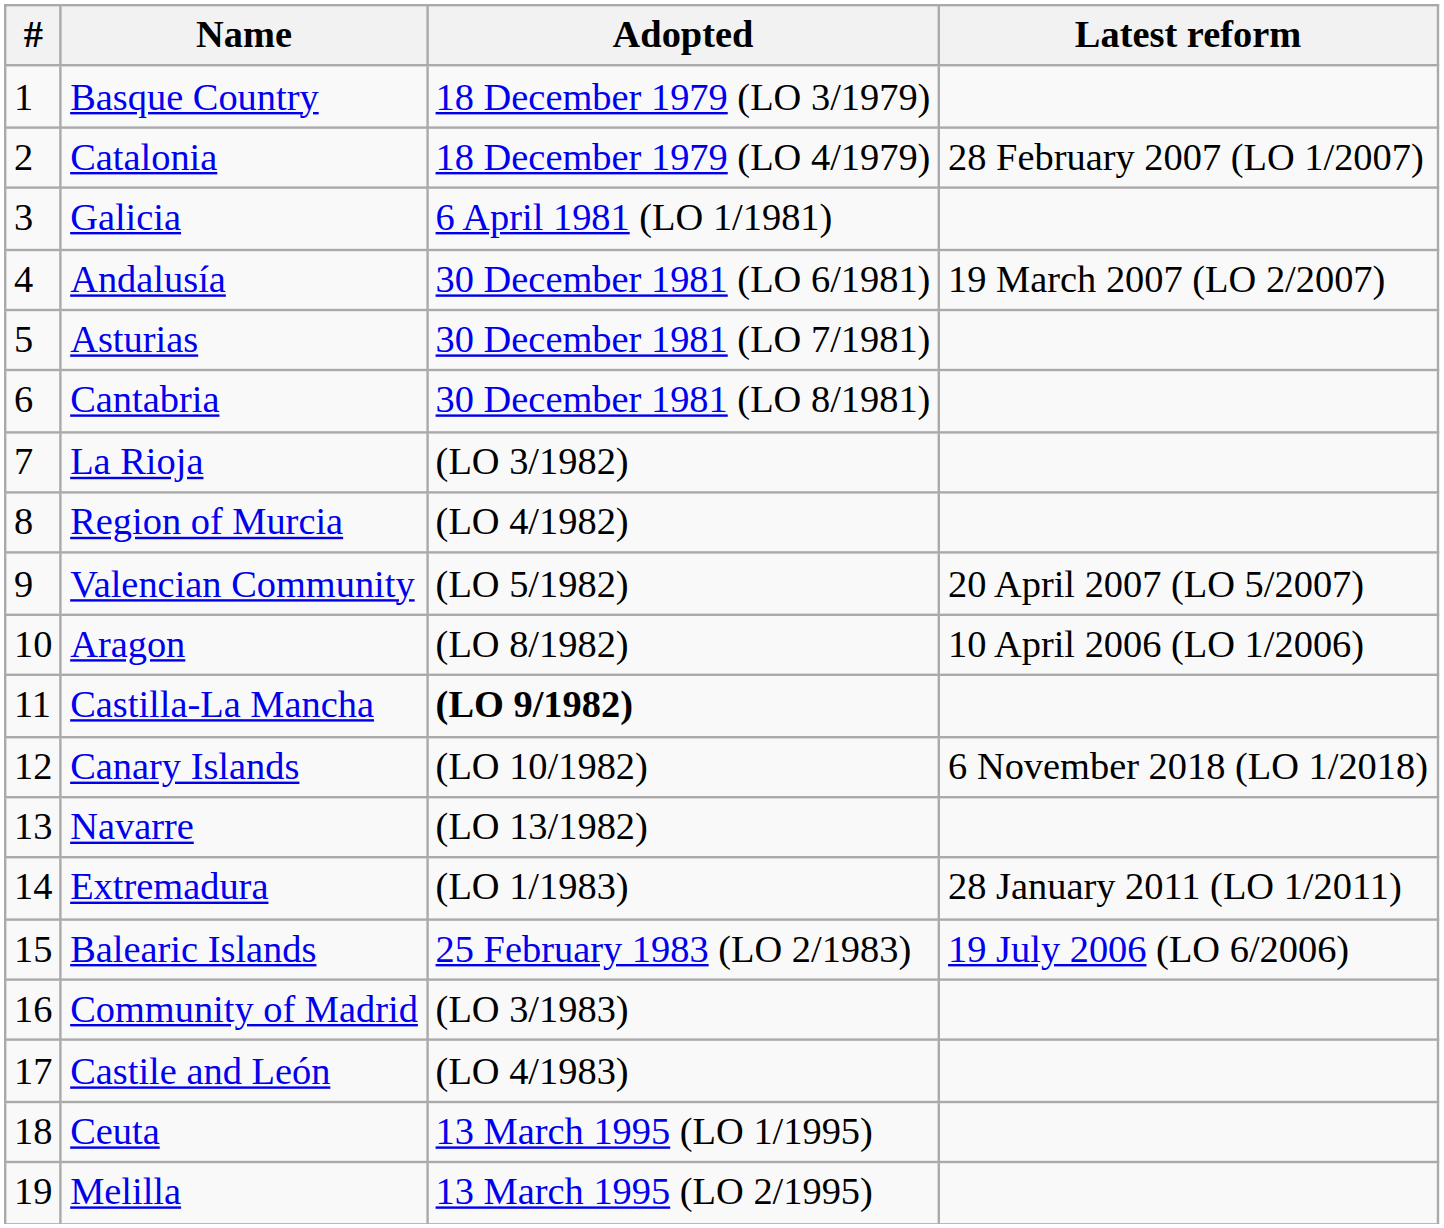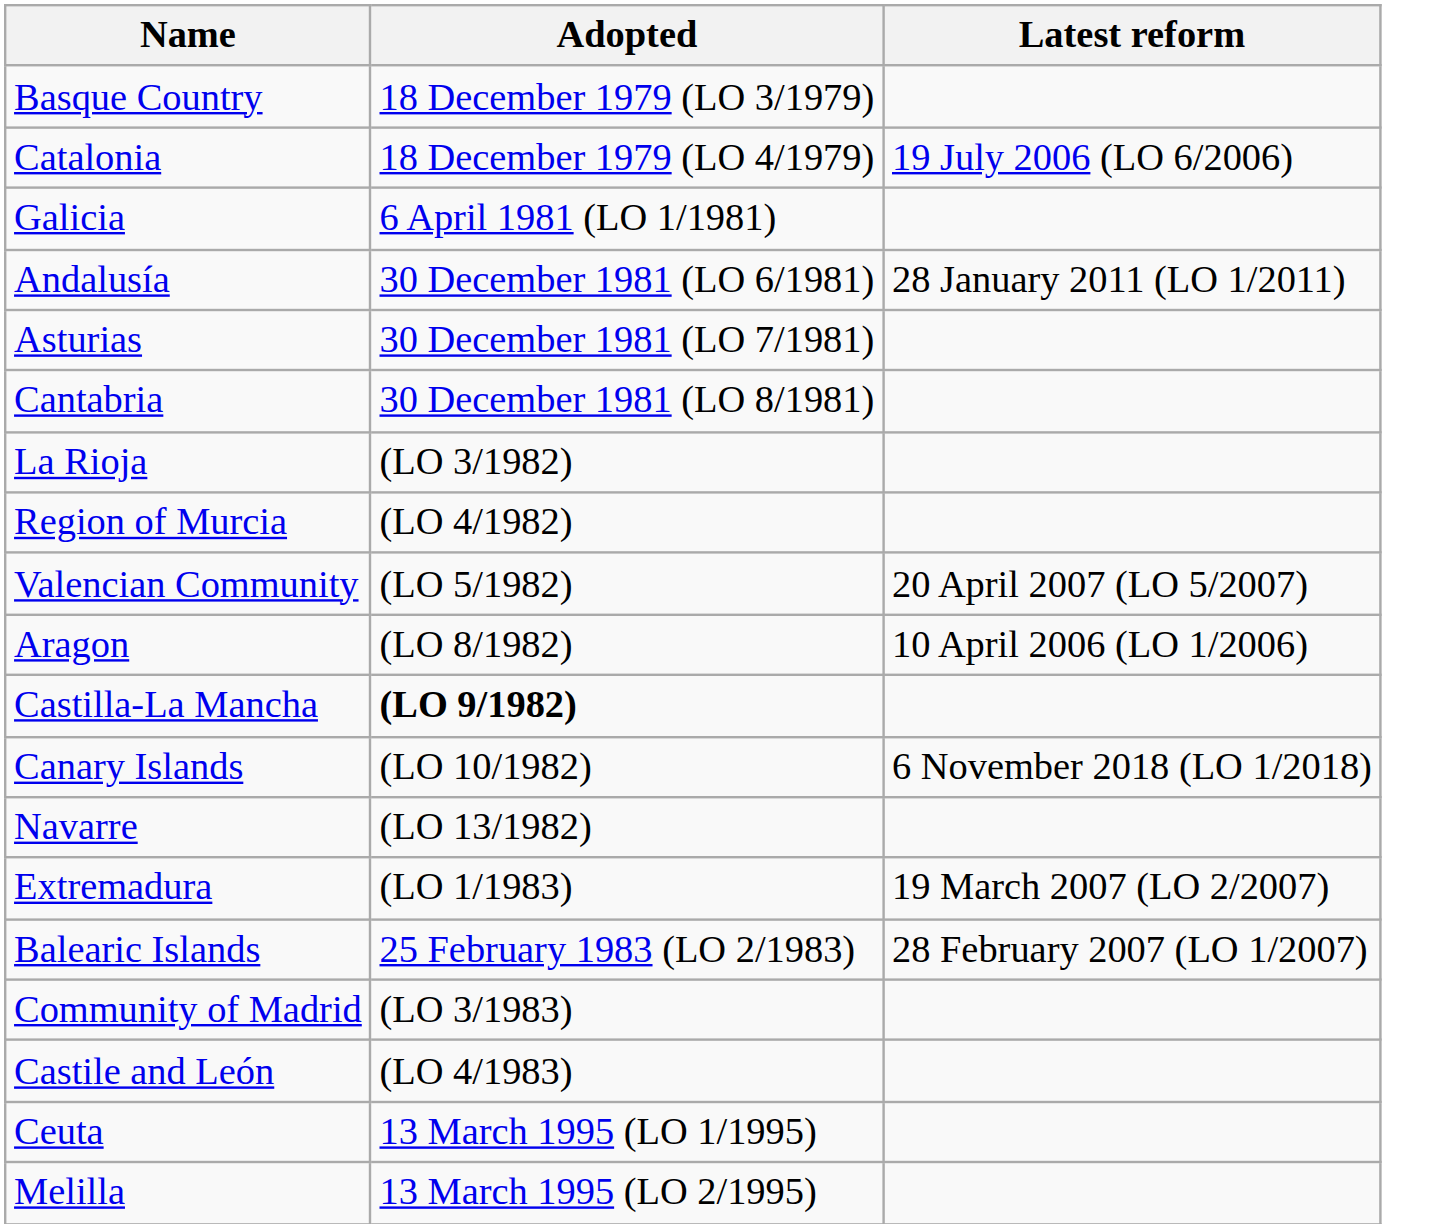- column: # | 1 | 2 | 3 | 4 | 5 | 6 | 7 | 8 | 9 | 10 | 11 | 12 | 13 | 14 | 15 | 16 | 17 | 18 | 19
Catalonia | Latest reform: 28 February 2007 (LO 1/2007) -> 19 July 2006 (LO 6/2006)
Andalusía | Latest reform: 19 March 2007 (LO 2/2007) -> 28 January 2011 (LO 1/2011)
Extremadura | Latest reform: 28 January 2011 (LO 1/2011) -> 19 March 2007 (LO 2/2007)
Balearic Islands | Latest reform: 19 July 2006 (LO 6/2006) -> 28 February 2007 (LO 1/2007)
